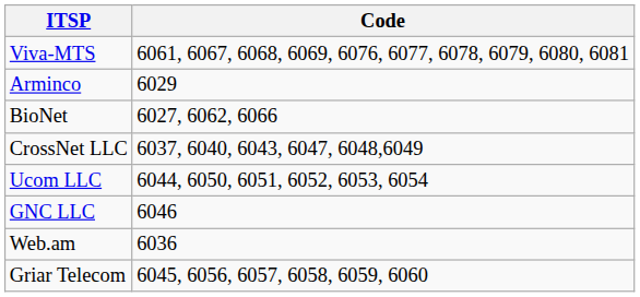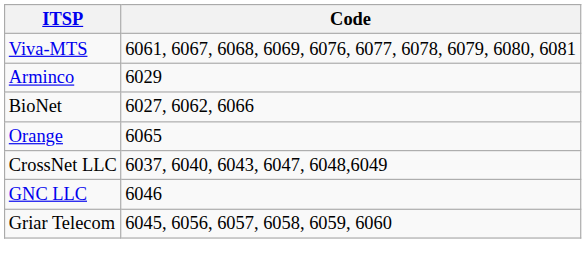+ row: Orange | 6065
- row: Ucom LLC | 6044, 6050, 6051, 6052, 6053, 6054
- row: Web.am | 6036
